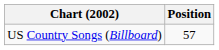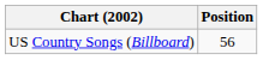US Country Songs (Billboard) | Position: 57 -> 56
